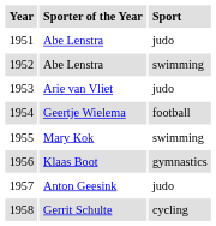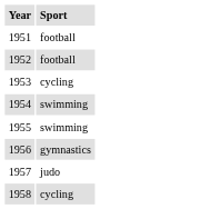- column: Sporter of the Year | Abe Lenstra | Abe Lenstra | Arie van Vliet | Geertje Wielema | Mary Kok | Klaas Boot | Anton Geesink | Gerrit Schulte
1951 | Sport: judo -> football
1952 | Sport: swimming -> football
1953 | Sport: judo -> cycling
1954 | Sport: football -> swimming
